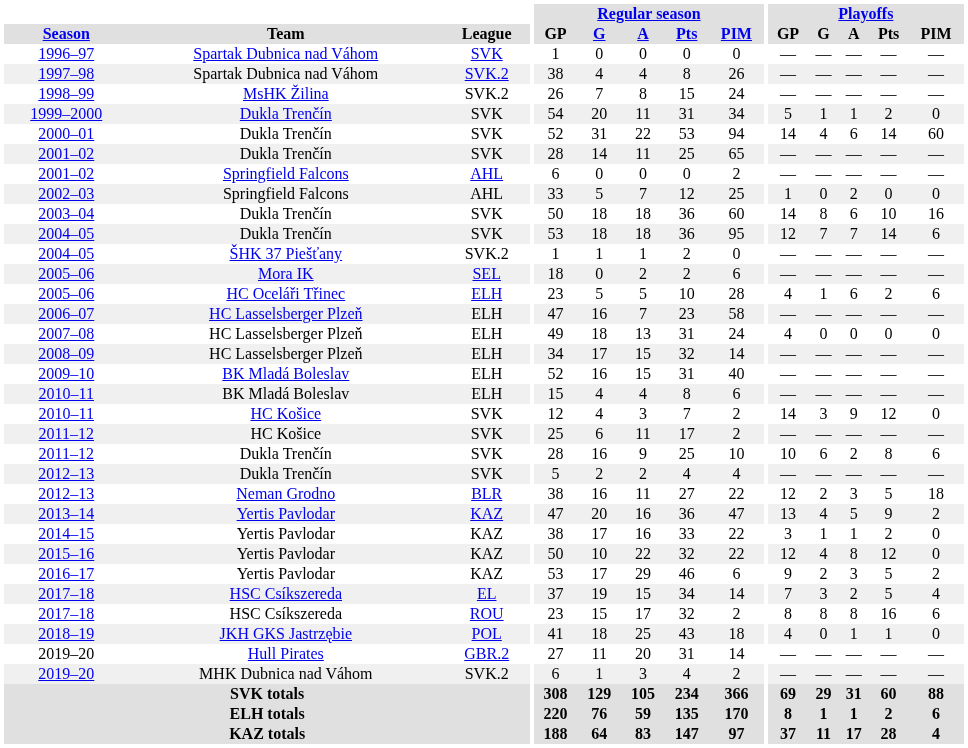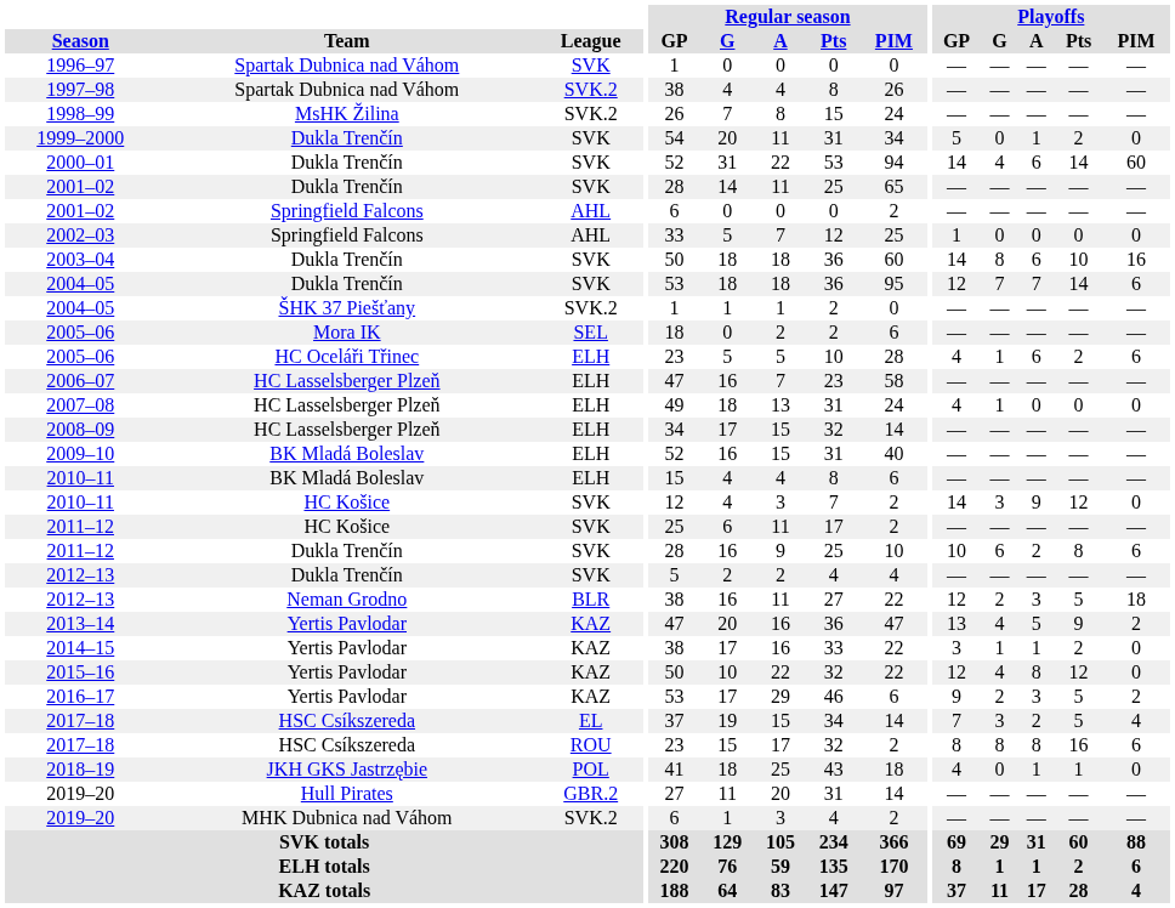1999–2000 | Playoffs / G: 1 -> 0
2002–03 | Playoffs / A: 2 -> 0
2007–08 | Playoffs / G: 0 -> 1
